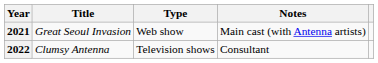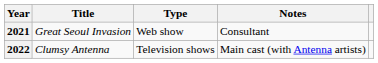2021 | Notes: Main cast (with Antenna artists) -> Consultant
2022 | Notes: Consultant -> Main cast (with Antenna artists)
